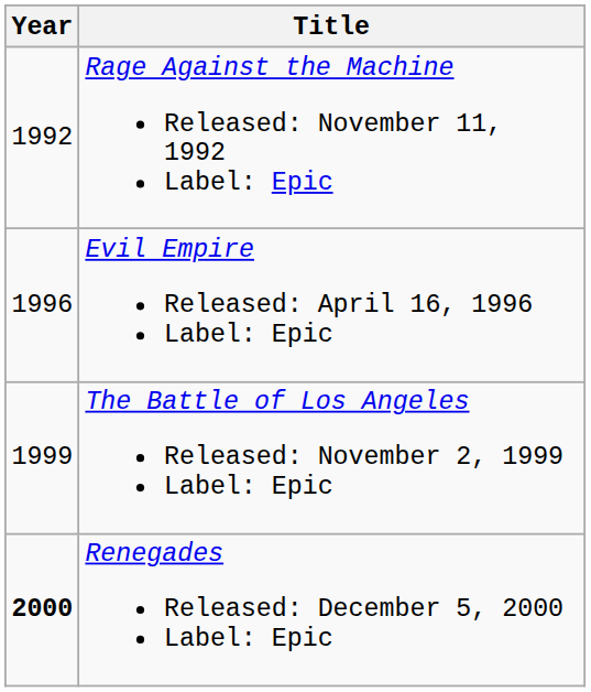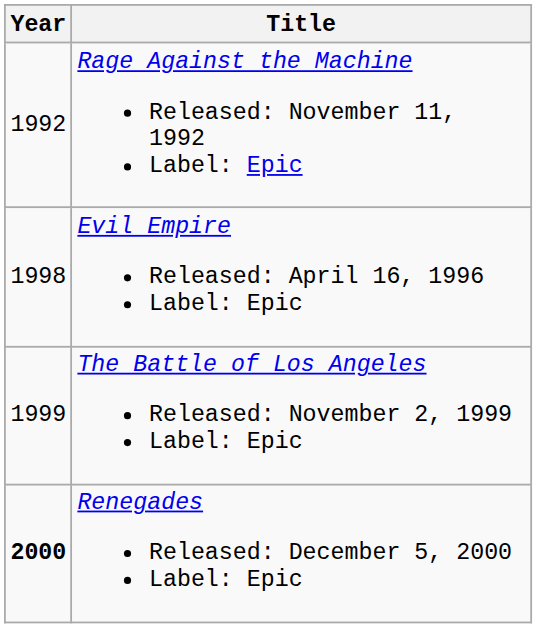Evil Empire Released: April 16, 1996 Label: Epic | Year: 1996 -> 1998
